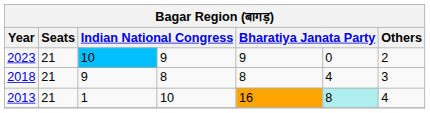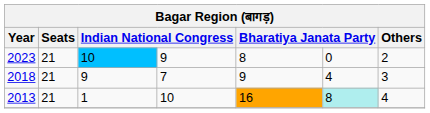2023 | column 5: 9 -> 8
2018 | column 4: 8 -> 7
2018 | column 5: 8 -> 9
